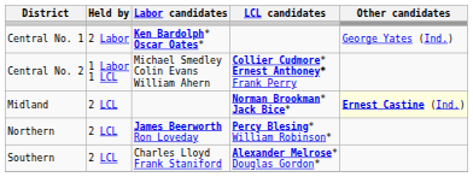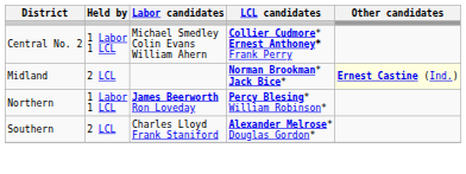- row: Central No. 1 | 2 Labor | Ken Bardolph* Oscar Oates* | George Yates (Ind.)
Northern | Held by: 2 LCL -> 1 Labor 1 LCL
